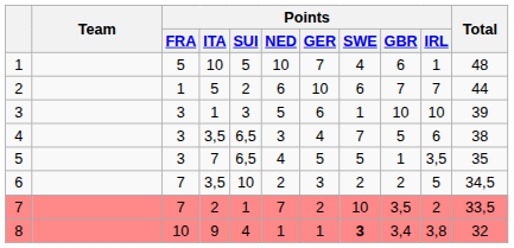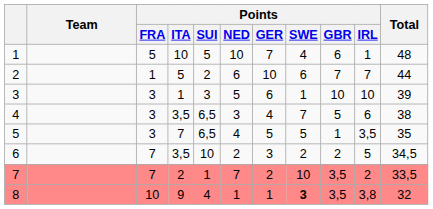8 | Points / GBR: 3,4 -> 3,5
